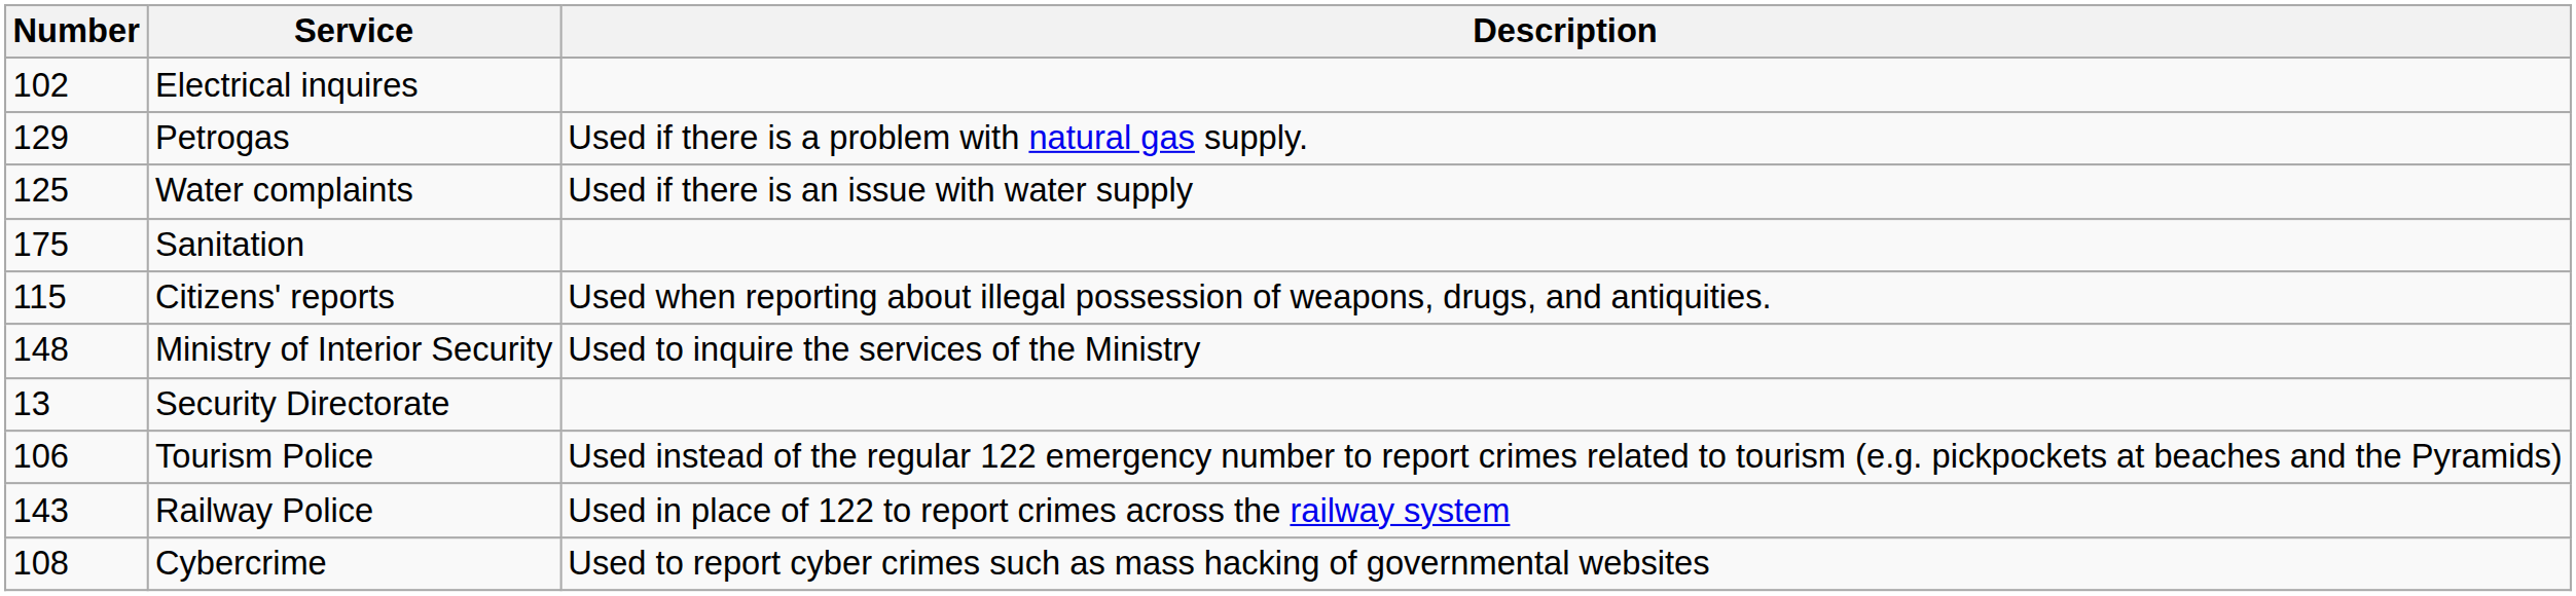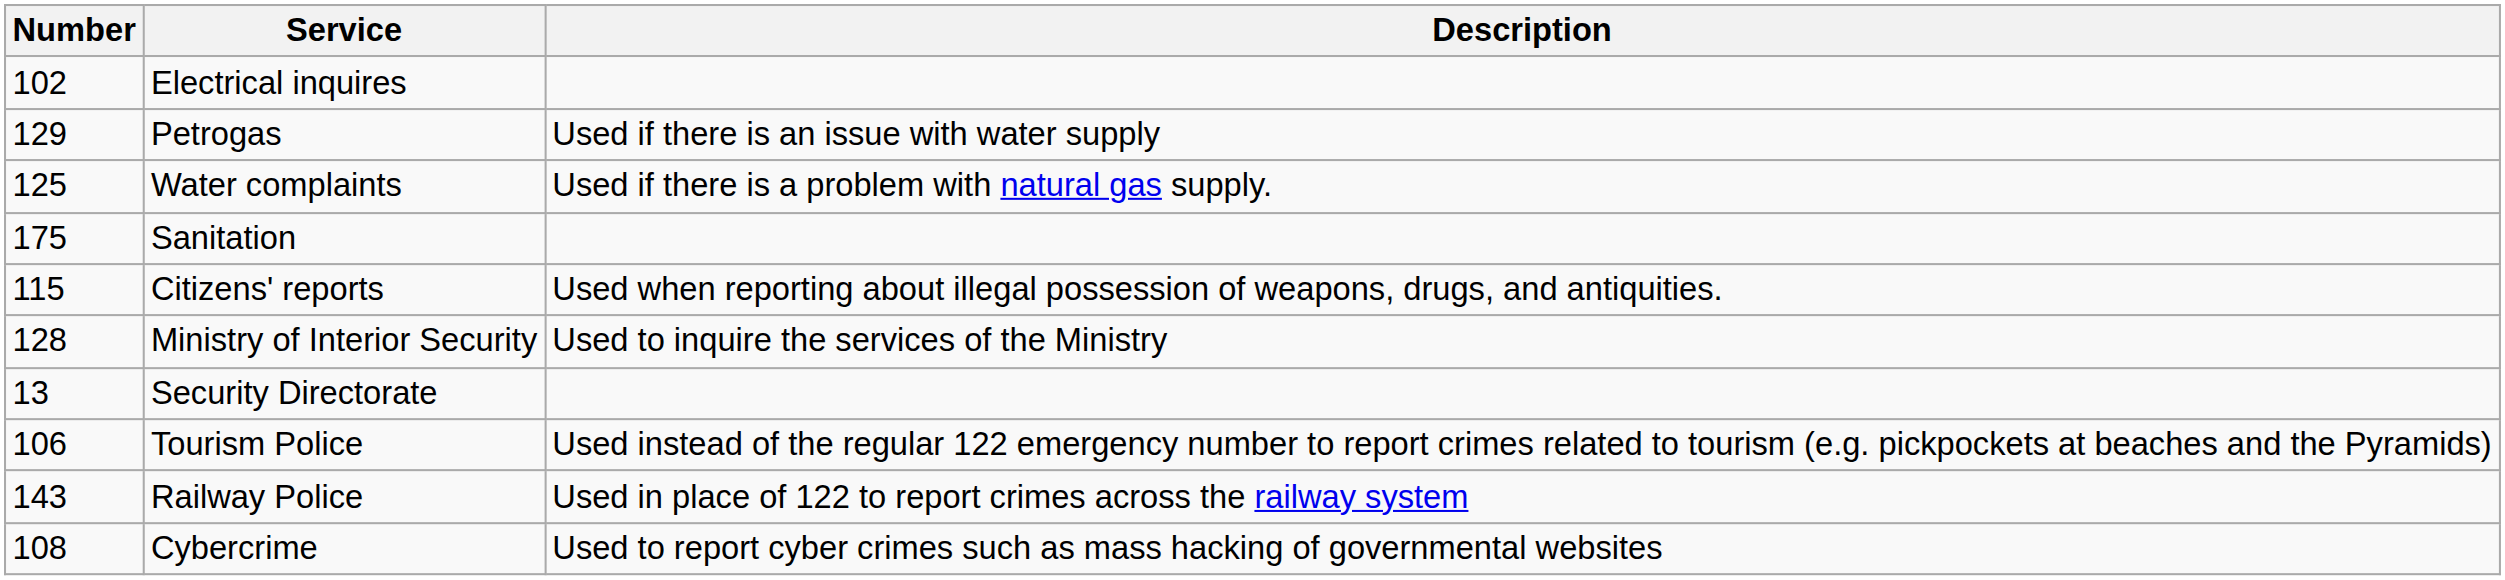Petrogas | Description: Used if there is a problem with natural gas supply. -> Used if there is an issue with water supply
Water complaints | Description: Used if there is an issue with water supply -> Used if there is a problem with natural gas supply.
Ministry of Interior Security | Number: 148 -> 128
